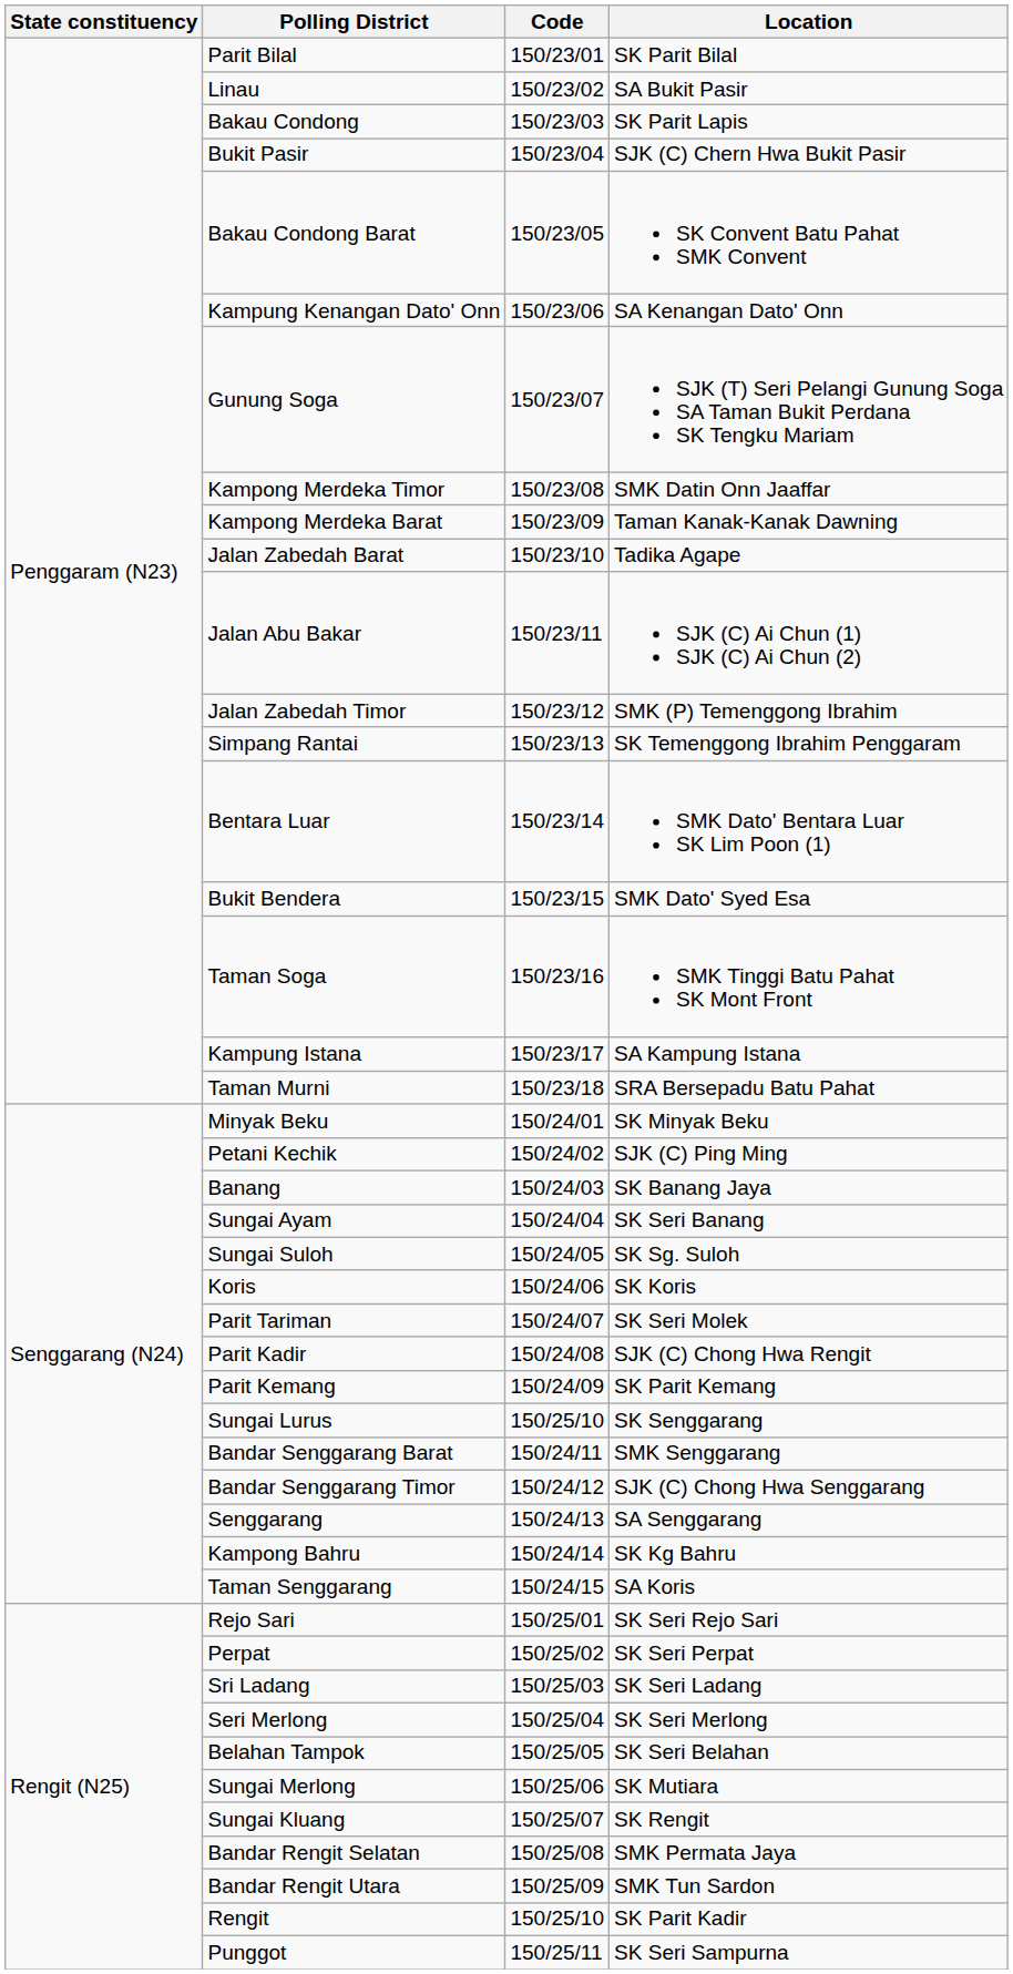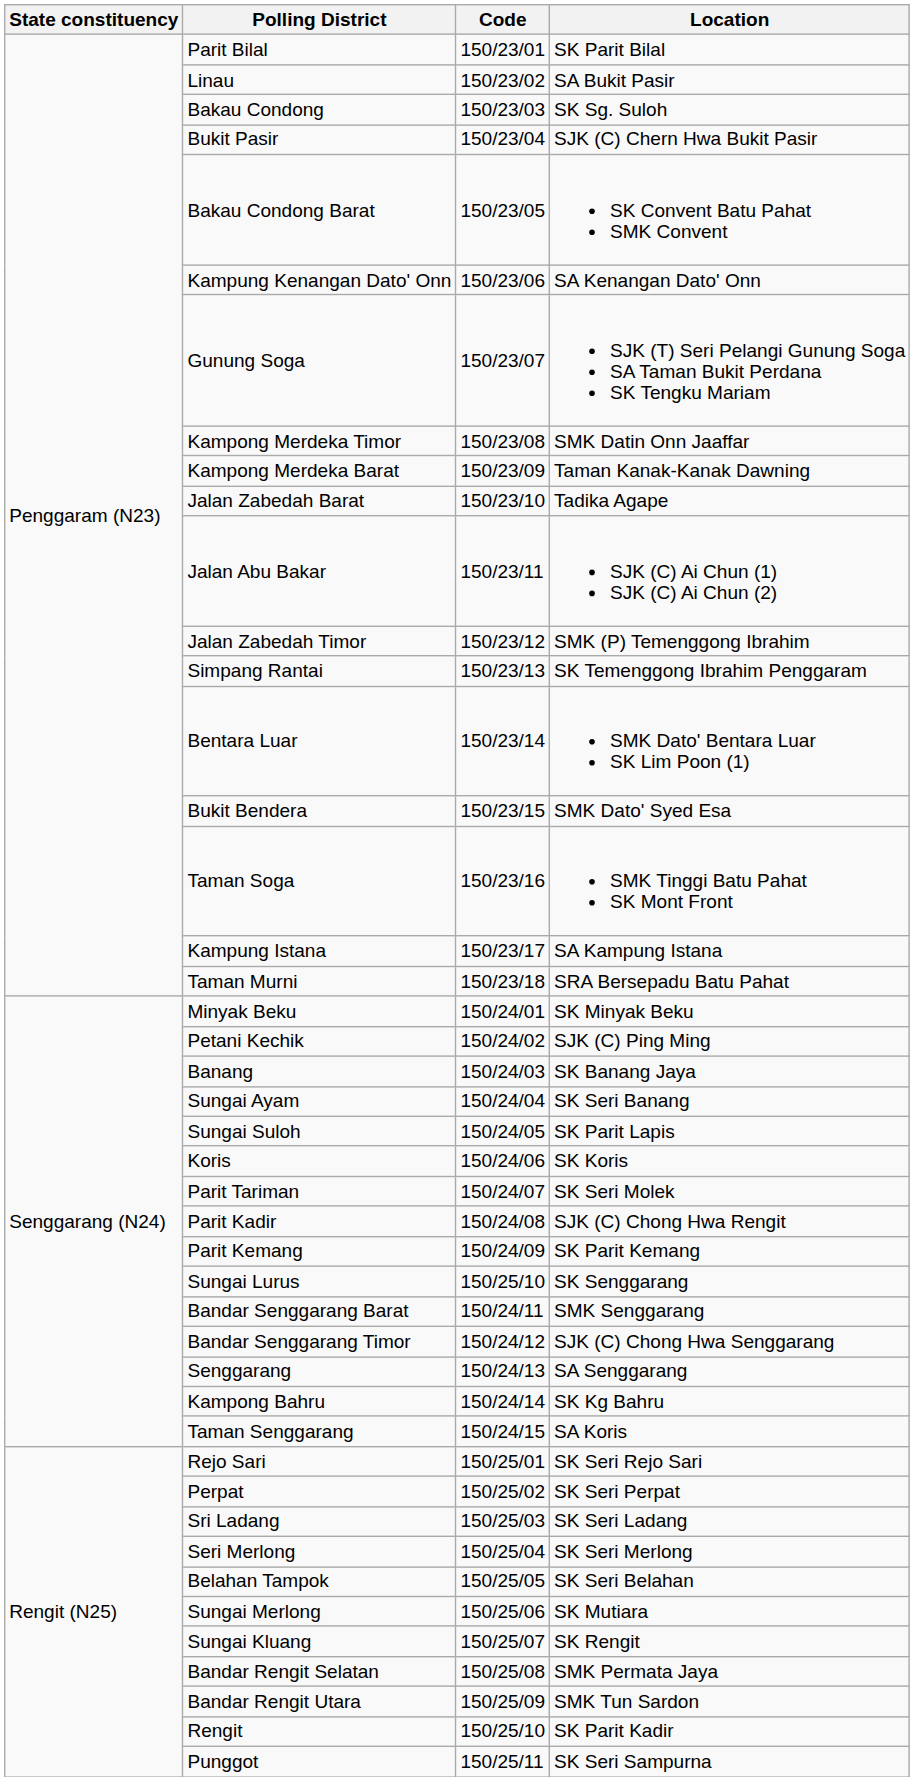Bakau Condong | Location: SK Parit Lapis -> SK Sg. Suloh
Sungai Suloh | Location: SK Sg. Suloh -> SK Parit Lapis
